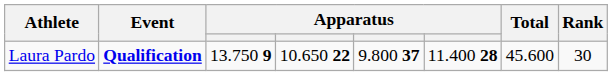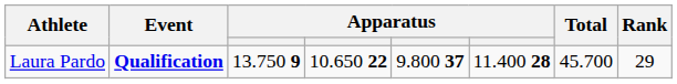Laura Pardo | Total: 45.600 -> 45.700
Laura Pardo | Rank: 30 -> 29
